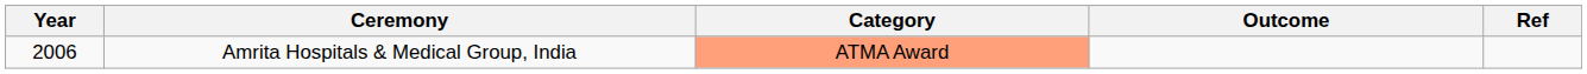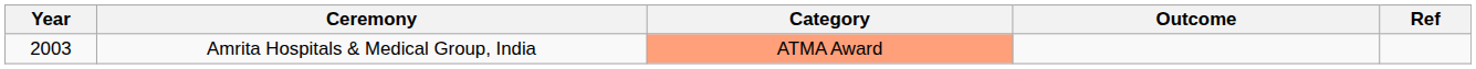Amrita Hospitals & Medical Group, India | Year: 2006 -> 2003
